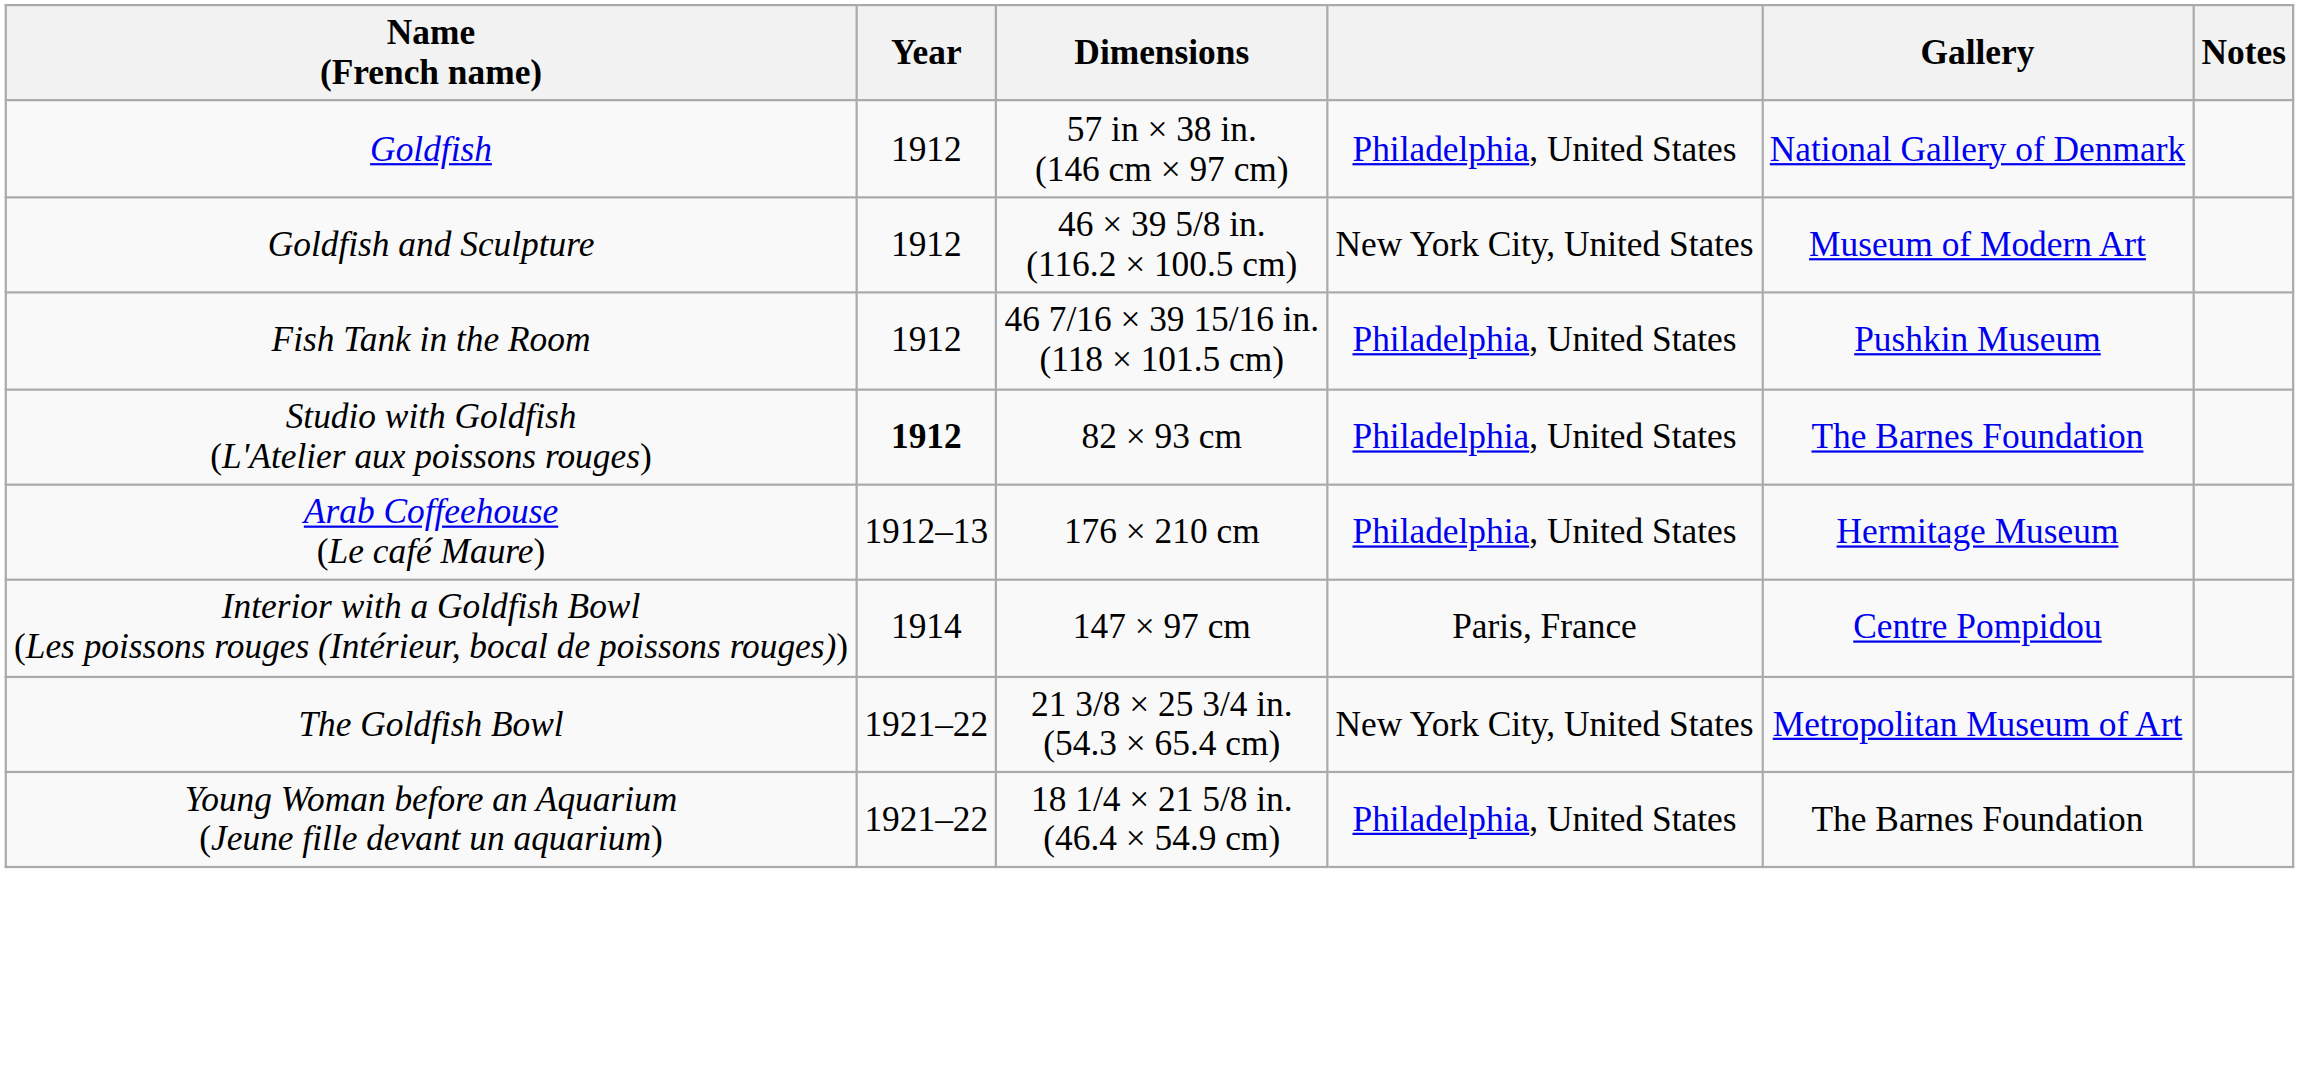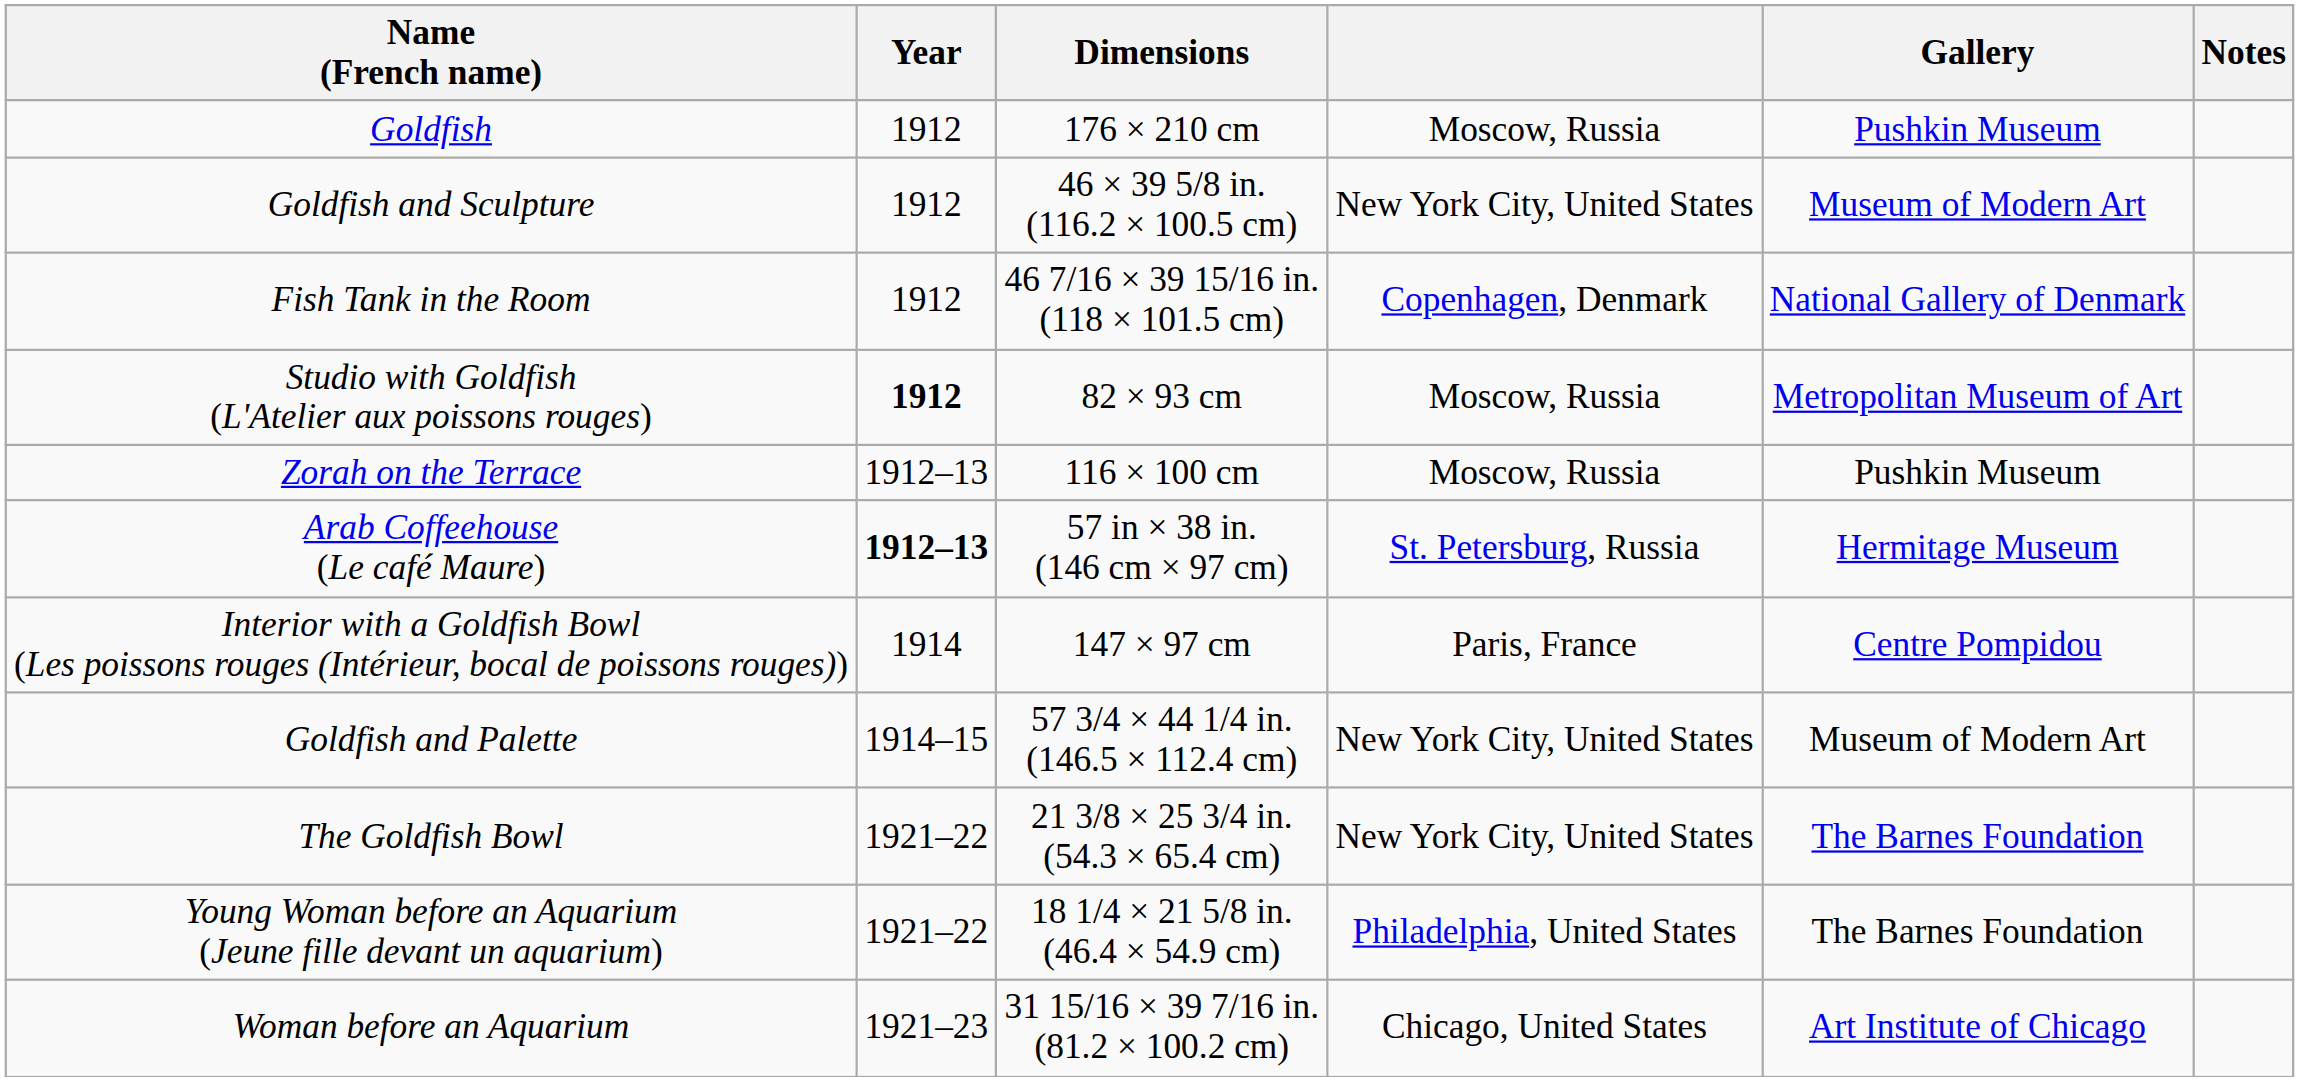Goldfish | Dimensions: 57 in × 38 in. (146 cm × 97 cm) -> 176 × 210 cm
Goldfish | column 4: Philadelphia, United States -> Moscow, Russia
Goldfish | Gallery: National Gallery of Denmark -> Pushkin Museum
Fish Tank in the Room | column 4: Philadelphia, United States -> Copenhagen, Denmark
Fish Tank in the Room | Gallery: Pushkin Museum -> National Gallery of Denmark
Studio with Goldfish (L'Atelier aux poissons rouges) | column 4: Philadelphia, United States -> Moscow, Russia
Studio with Goldfish (L'Atelier aux poissons rouges) | Gallery: The Barnes Foundation -> Metropolitan Museum of Art
+ row: Zorah on the Terrace | 1912–13 | 116 × 100 cm | Moscow, Russia | Pushkin Museum
Arab Coffeehouse (Le café Maure) | Year: normal -> bold
Arab Coffeehouse (Le café Maure) | Dimensions: 176 × 210 cm -> 57 in × 38 in. (146 cm × 97 cm)
Arab Coffeehouse (Le café Maure) | column 4: Philadelphia, United States -> St. Petersburg, Russia
+ row: Goldfish and Palette | 1914–15 | 57 3/4 × 44 1/4 in. (146.5 × 112.4 cm) | New York City, United States | Museum of Modern Art
The Goldfish Bowl | Gallery: Metropolitan Museum of Art -> The Barnes Foundation
+ row: Woman before an Aquarium | 1921–23 | 31 15/16 × 39 7/16 in. (81.2 × 100.2 cm) | Chicago, United States | Art Institute of Chicago
